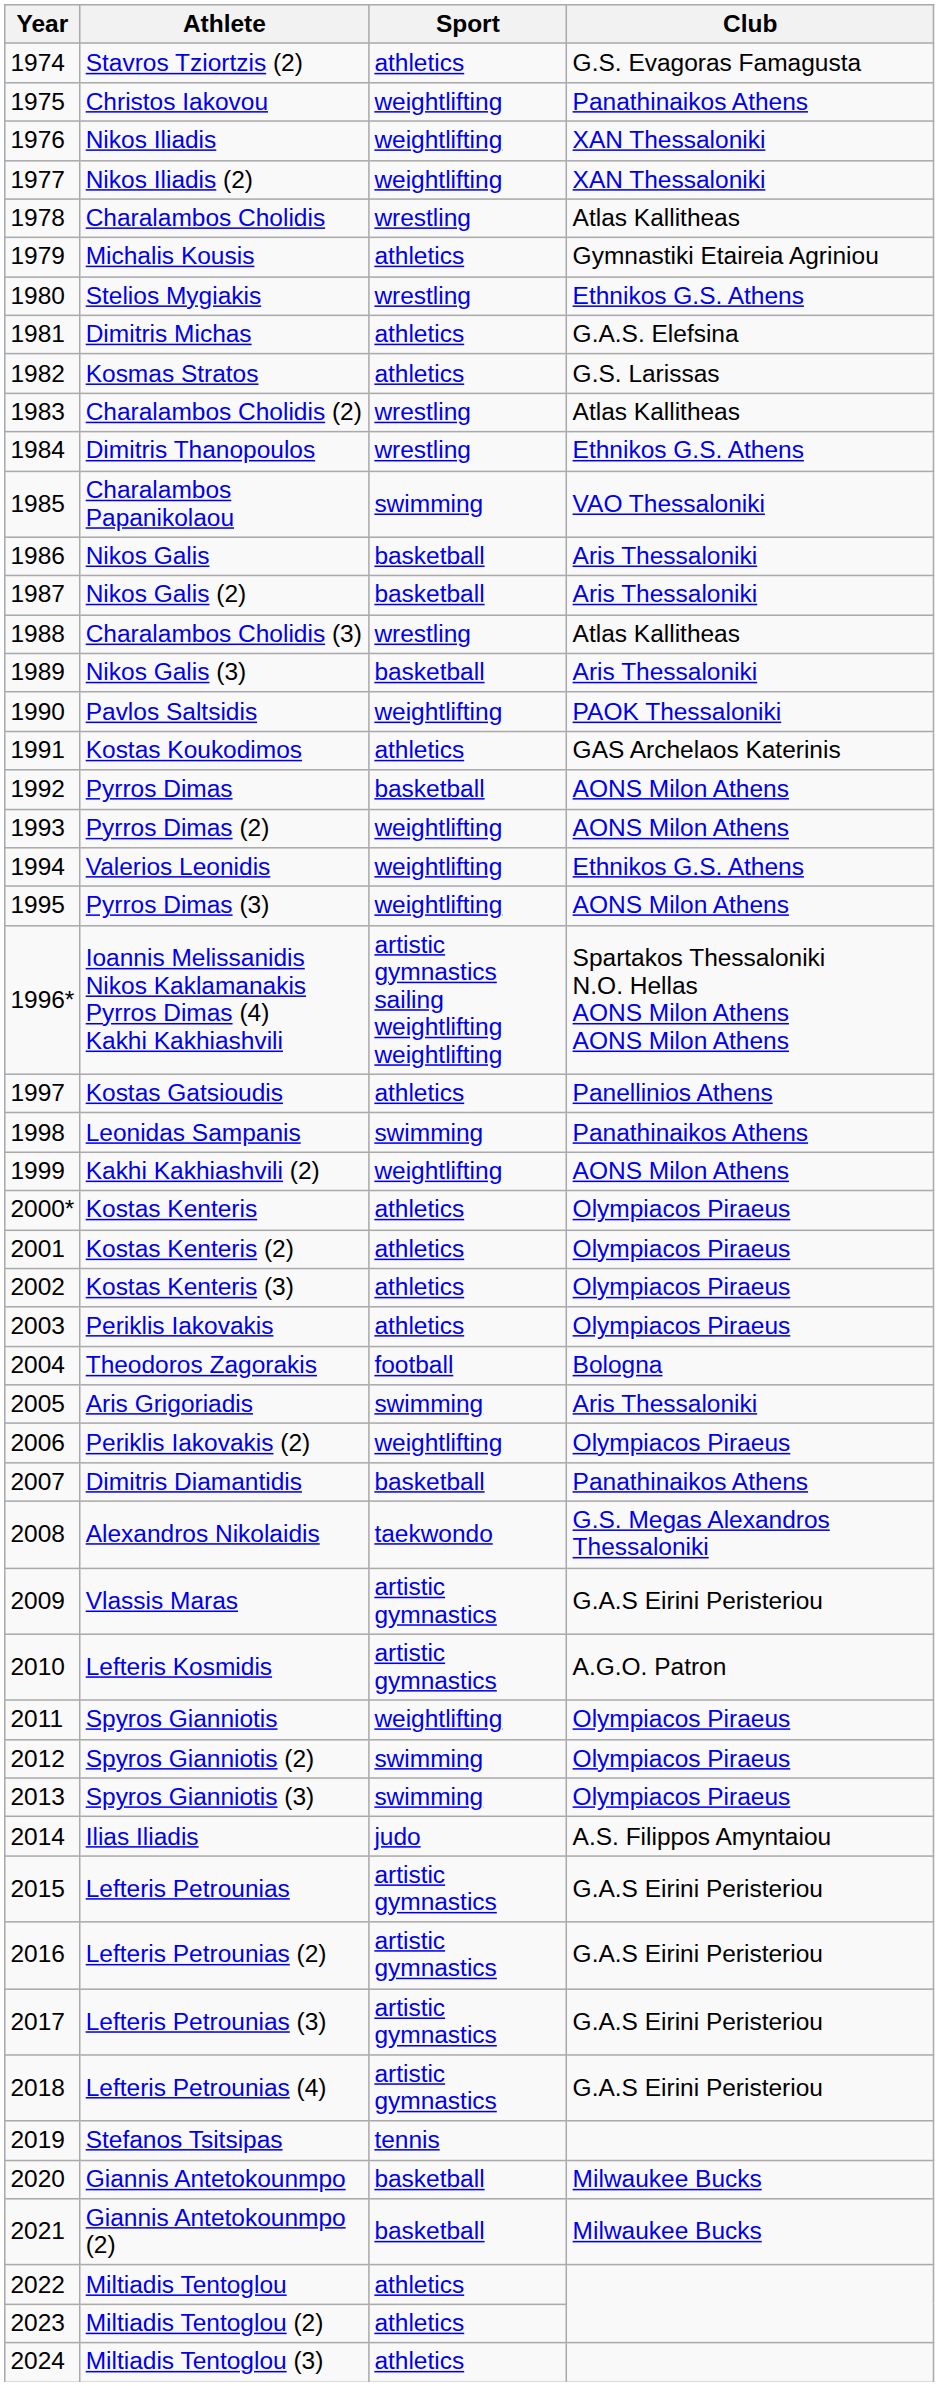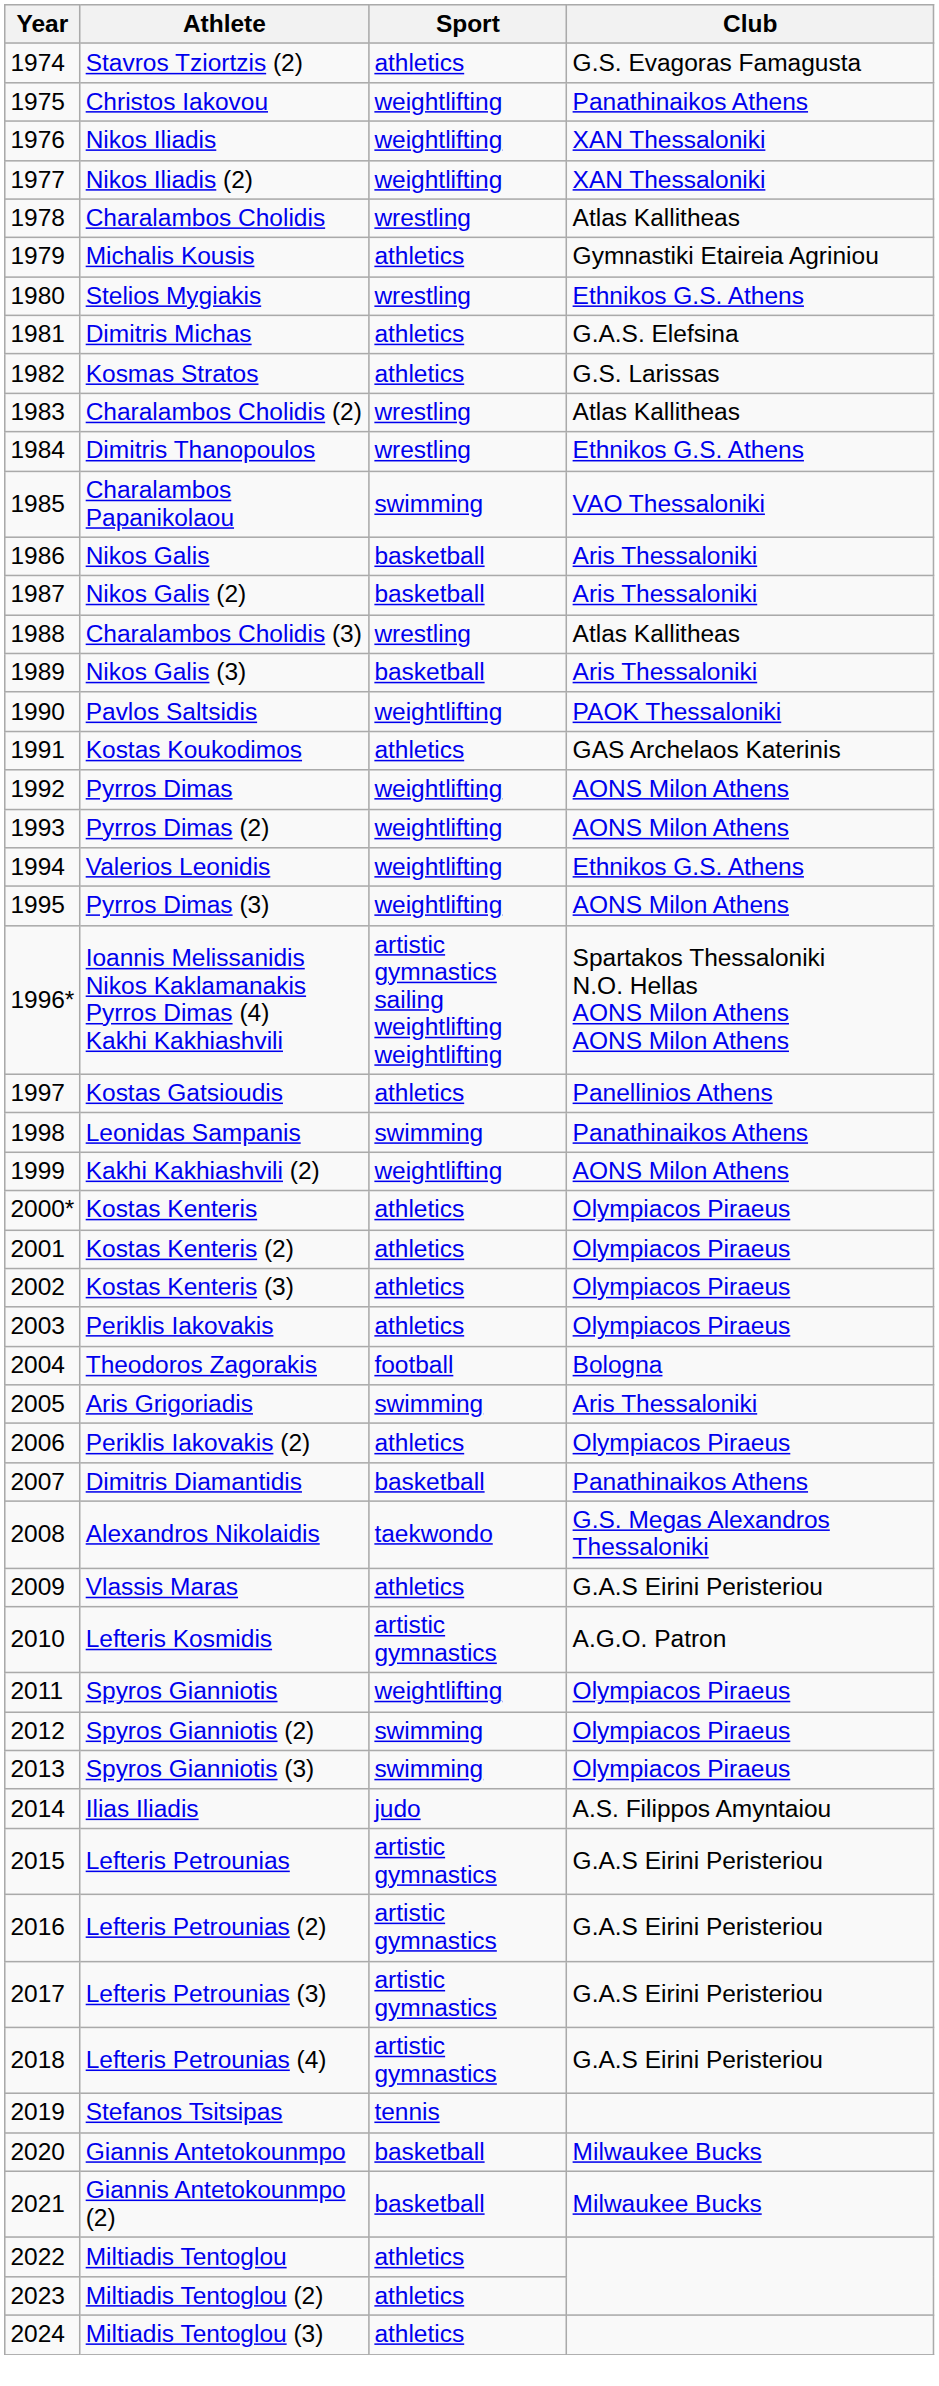Pyrros Dimas | Sport: basketball -> weightlifting
Periklis Iakovakis (2) | Sport: weightlifting -> athletics
Vlassis Maras | Sport: artistic gymnastics -> athletics
